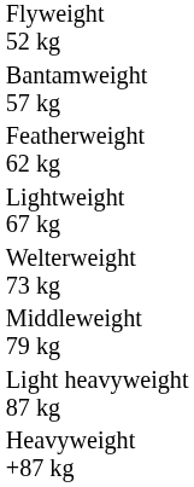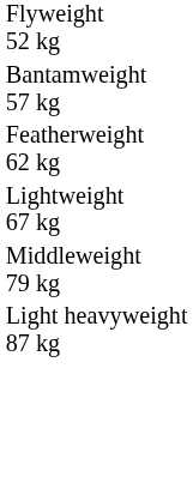- row: Welterweight 73 kg
- row: Heavyweight +87 kg
